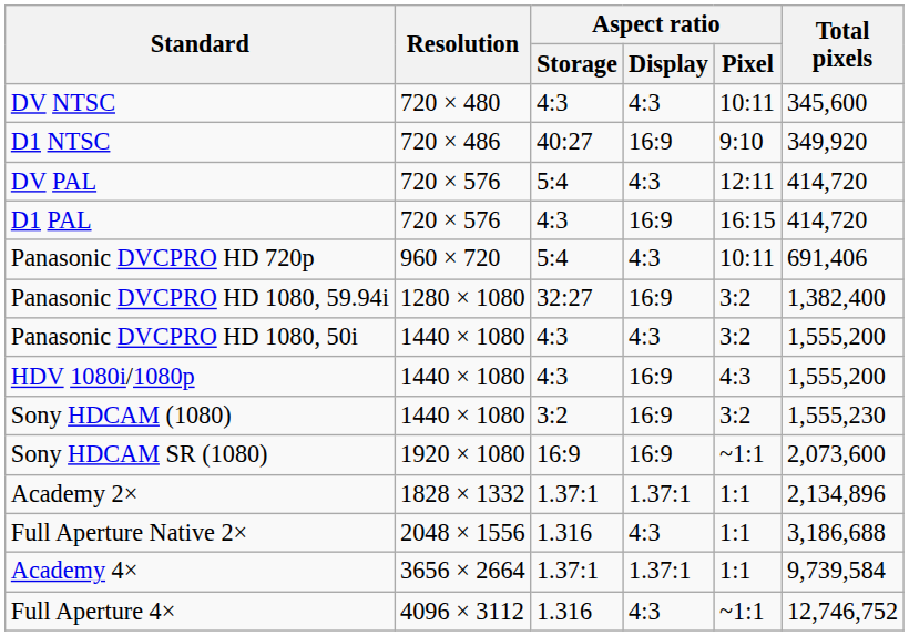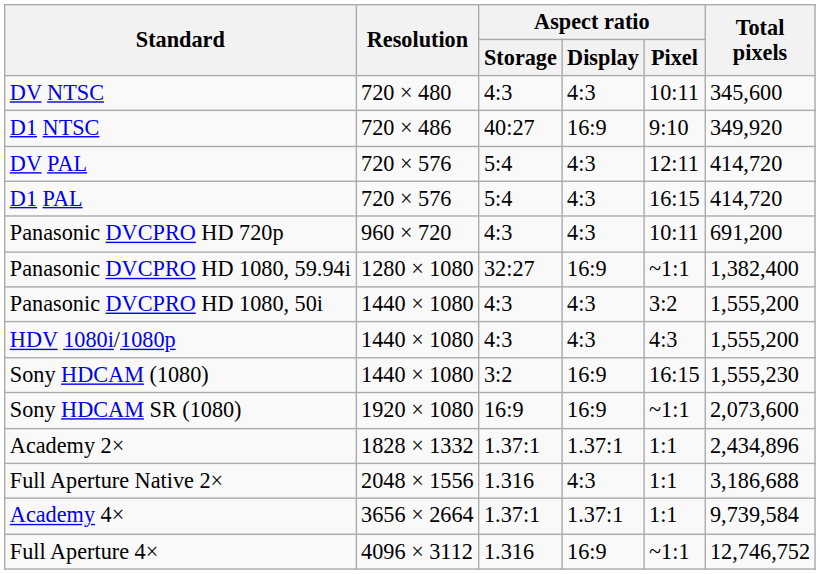D1 PAL | Aspect ratio / Storage: 4:3 -> 5:4
D1 PAL | Aspect ratio / Display: 16:9 -> 4:3
Panasonic DVCPRO HD 720p | Aspect ratio / Storage: 5:4 -> 4:3
Panasonic DVCPRO HD 720p | Total pixels: 691,406 -> 691,200
Panasonic DVCPRO HD 1080, 59.94i | Aspect ratio / Pixel: 3:2 -> ~1:1
HDV 1080i/1080p | Aspect ratio / Display: 16:9 -> 4:3
Sony HDCAM (1080) | Aspect ratio / Pixel: 3:2 -> 16:15
Academy 2× | Total pixels: 2,134,896 -> 2,434,896
Full Aperture 4× | Aspect ratio / Display: 4:3 -> 16:9
